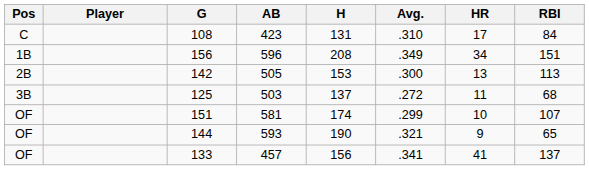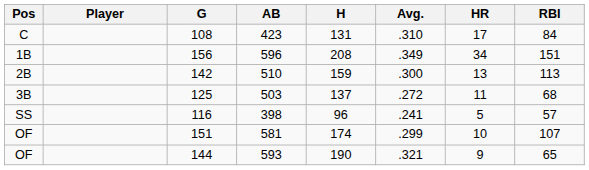142 | AB: 505 -> 510
142 | H: 153 -> 159
+ row: SS | 116 | 398 | 96 | .241 | 5 | 57
- row: OF | 133 | 457 | 156 | .341 | 41 | 137
